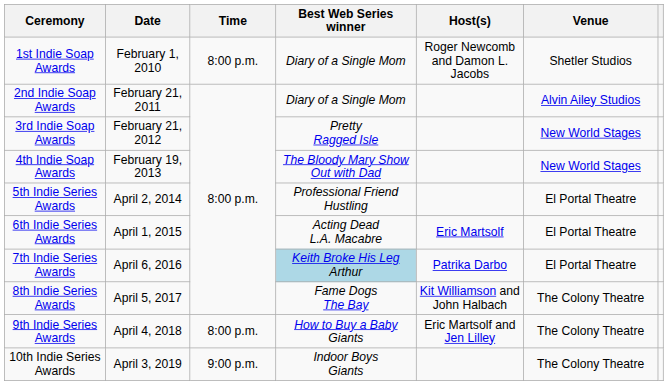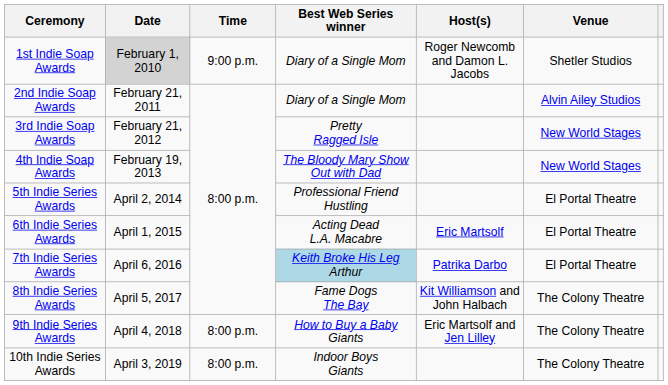1st Indie Soap Awards | Date: no background -> lightgrey background
1st Indie Soap Awards | Time: 8:00 p.m. -> 9:00 p.m.
10th Indie Series Awards | Time: 9:00 p.m. -> 8:00 p.m.
